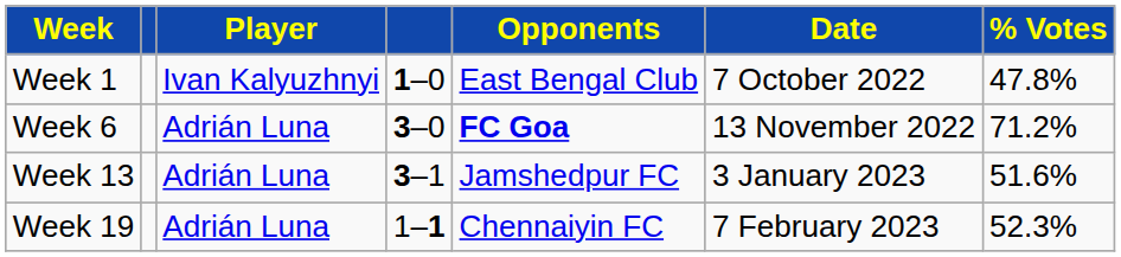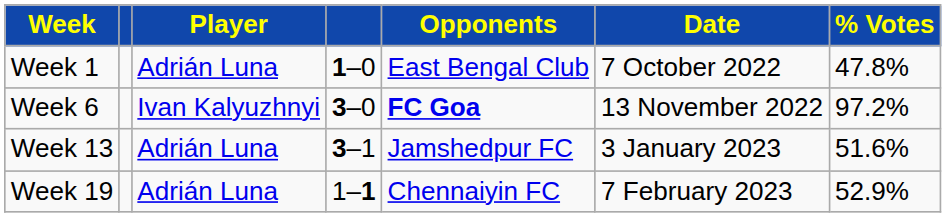Week 1 | Player: Ivan Kalyuzhnyi -> Adrián Luna
Week 6 | Player: Adrián Luna -> Ivan Kalyuzhnyi
Week 6 | % Votes: 71.2% -> 97.2%
Week 19 | % Votes: 52.3% -> 52.9%
